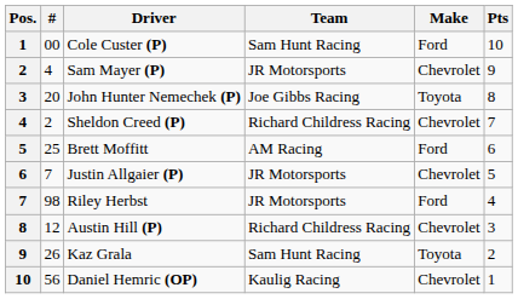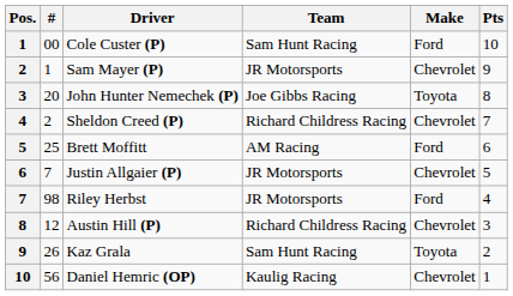Sam Mayer (P) | #: 4 -> 1
